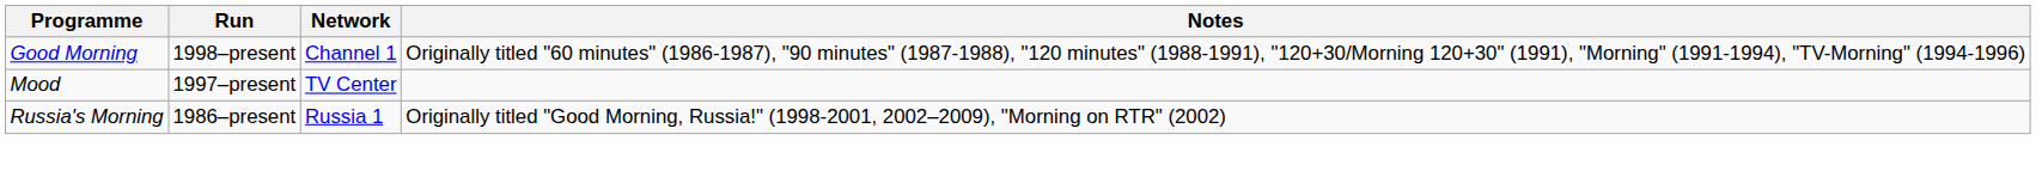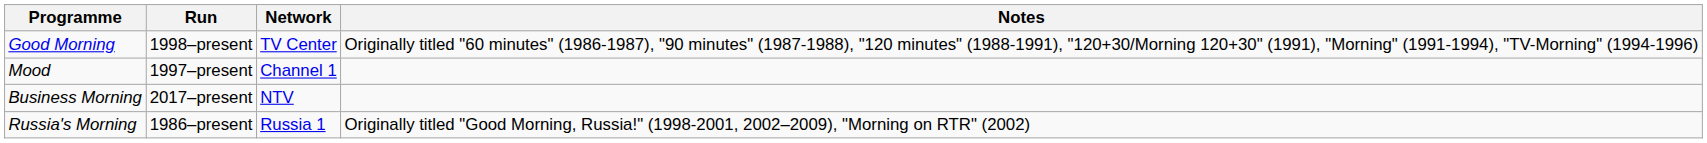Good Morning | Network: Channel 1 -> TV Center
Mood | Network: TV Center -> Channel 1
+ row: Business Morning | 2017–present | NTV
